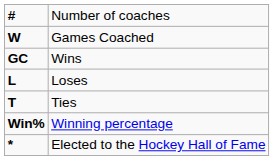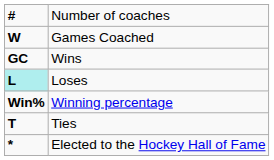Loses | column 1: no background -> paleturquoise background
rows swapped: Ties <-> Winning percentage
